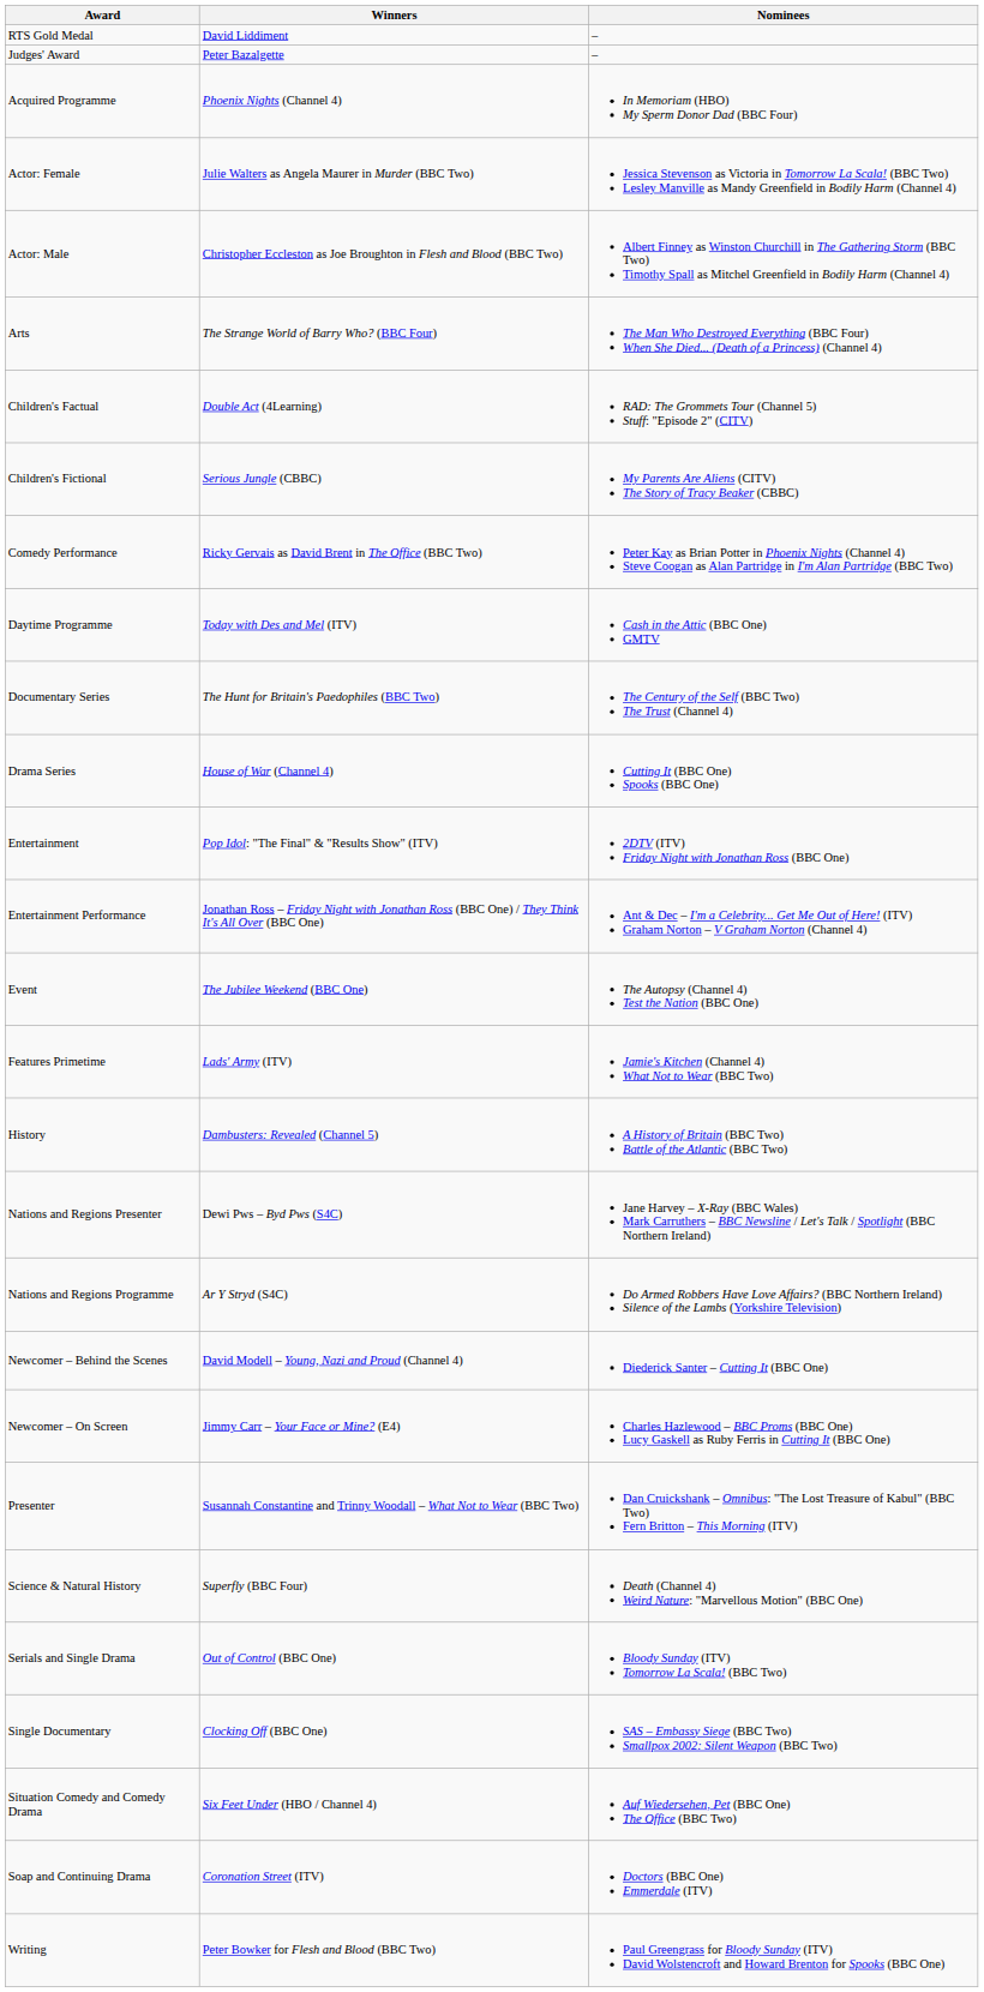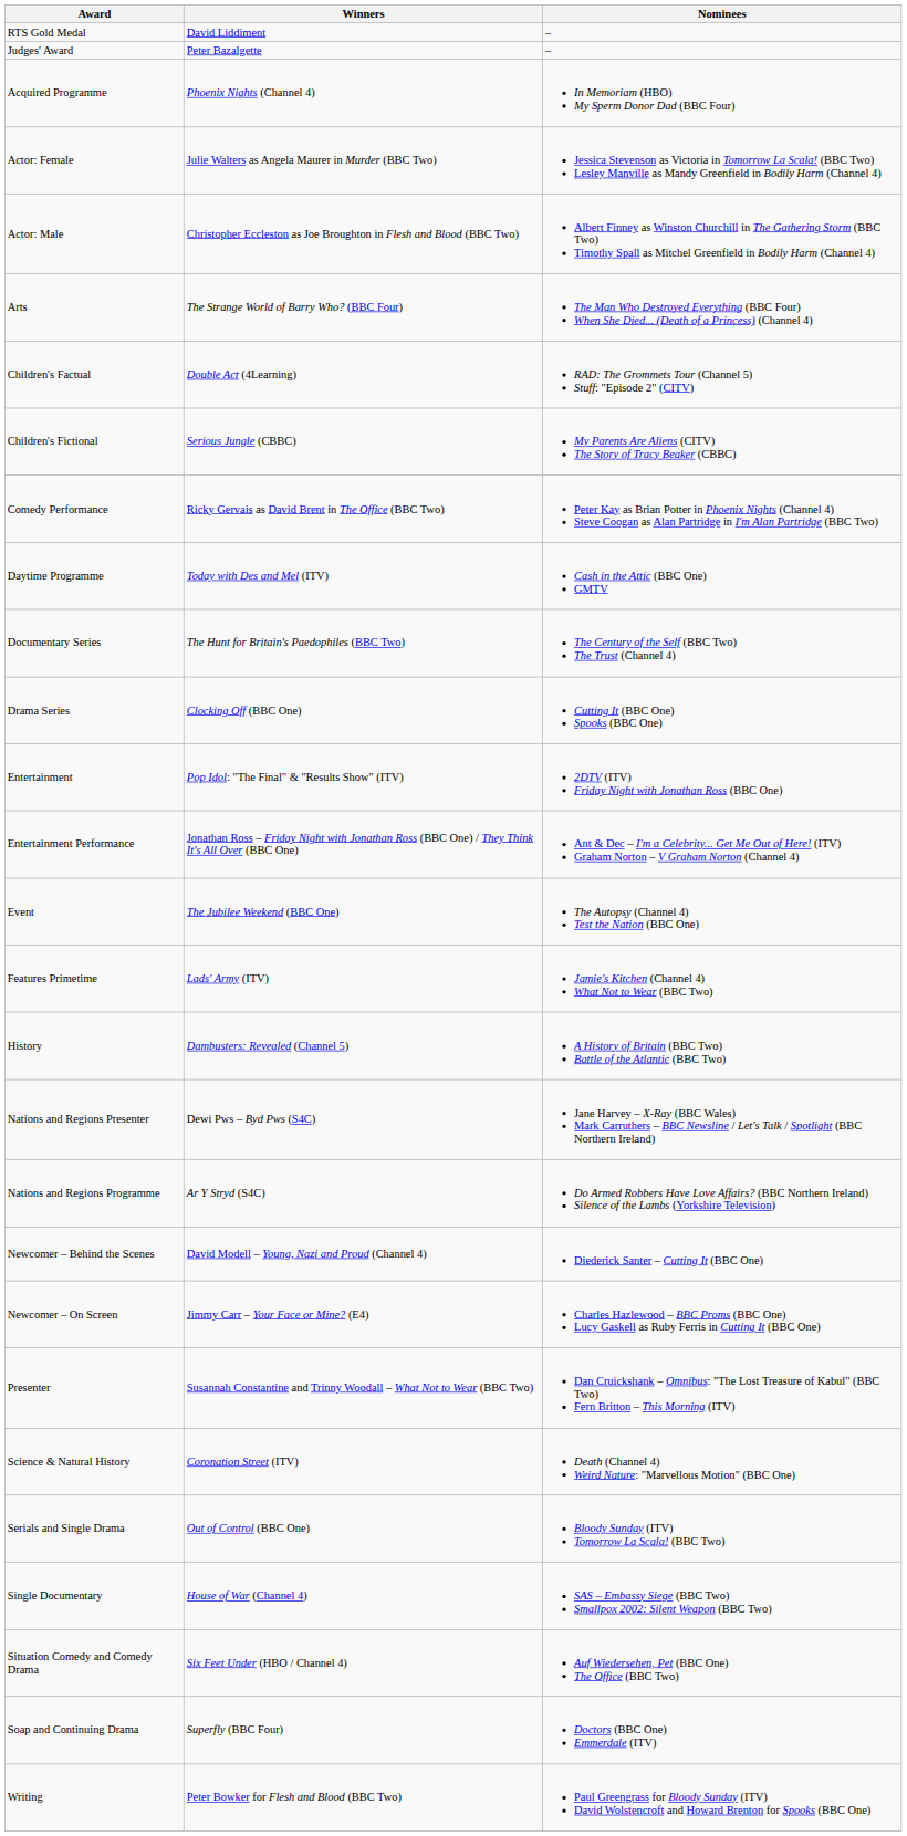Drama Series | Winners: House of War (Channel 4) -> Clocking Off (BBC One)
Science & Natural History | Winners: Superfly (BBC Four) -> Coronation Street (ITV)
Single Documentary | Winners: Clocking Off (BBC One) -> House of War (Channel 4)
Soap and Continuing Drama | Winners: Coronation Street (ITV) -> Superfly (BBC Four)
